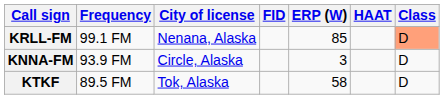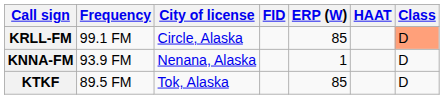KRLL-FM | City of license: Nenana, Alaska -> Circle, Alaska
KNNA-FM | City of license: Circle, Alaska -> Nenana, Alaska
KNNA-FM | ERP (W): 3 -> 1
KTKF | ERP (W): 58 -> 85
